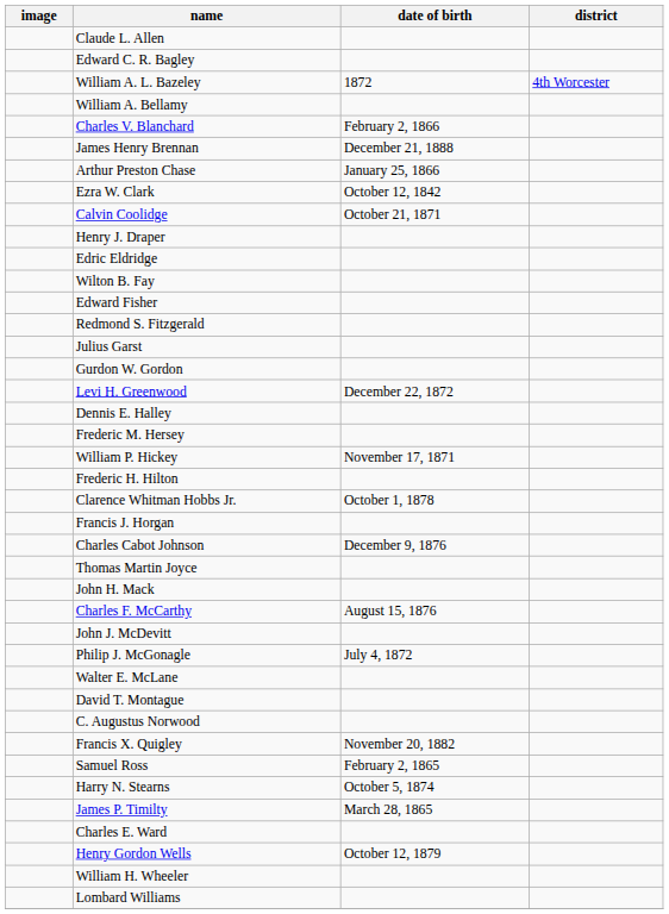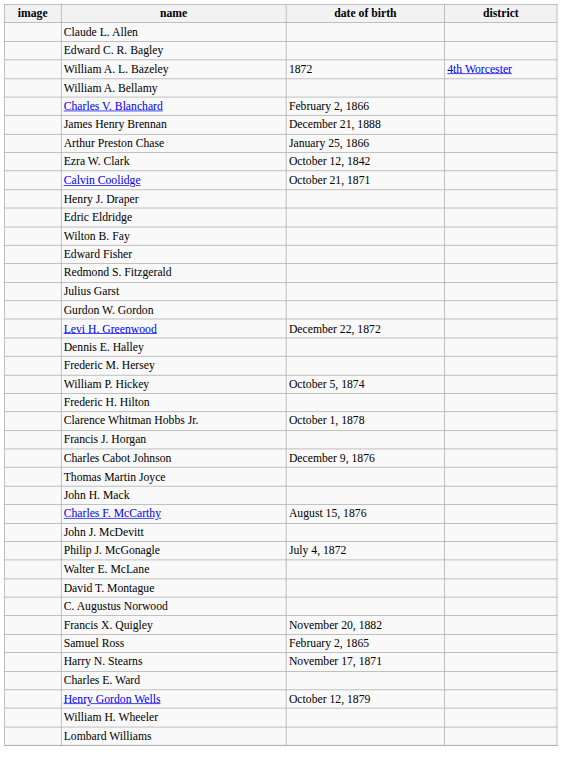William P. Hickey | date of birth: November 17, 1871 -> October 5, 1874
Harry N. Stearns | date of birth: October 5, 1874 -> November 17, 1871
- row: James P. Timilty | March 28, 1865
